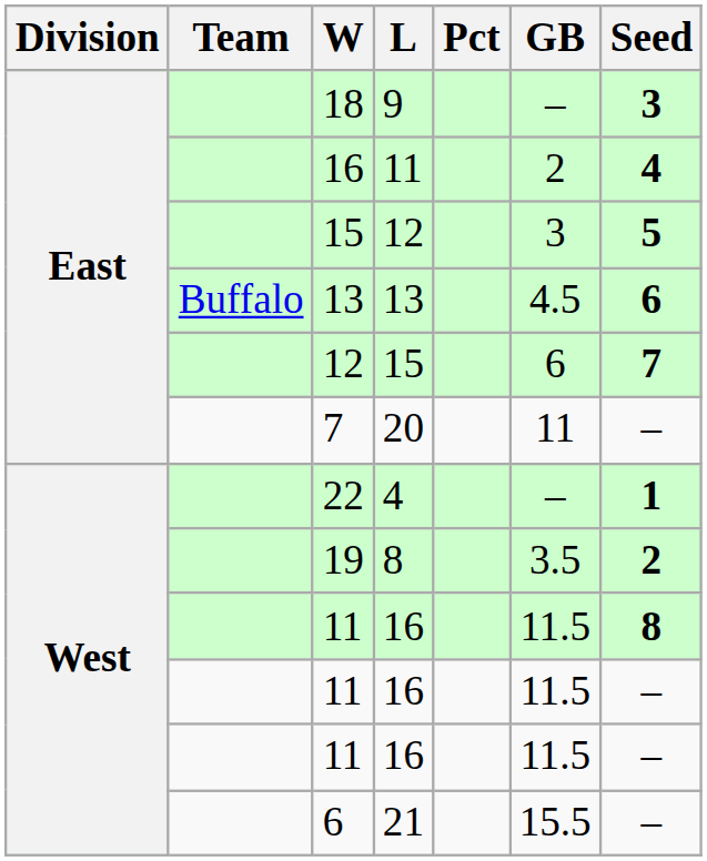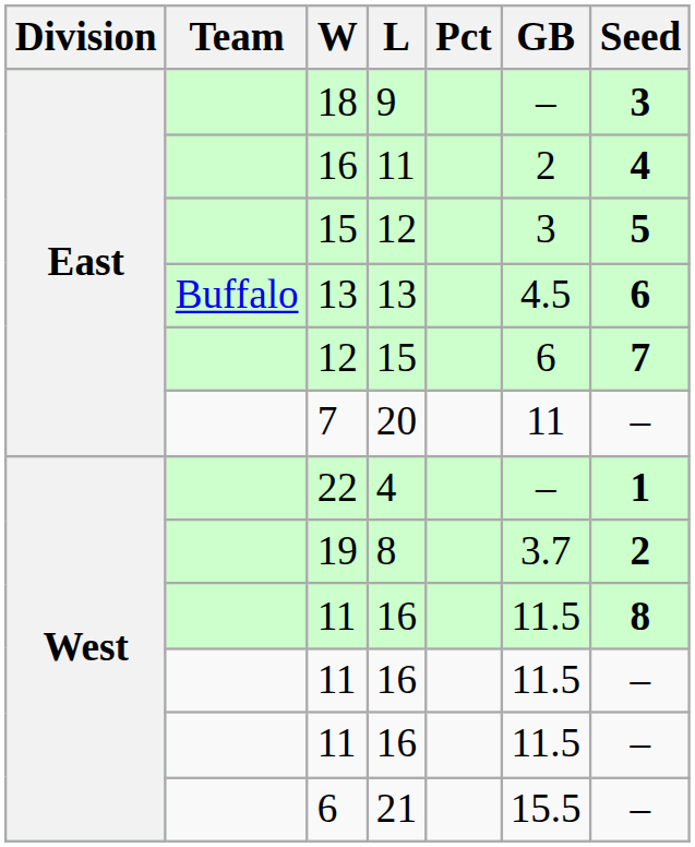19 | GB: 3.5 -> 3.7
